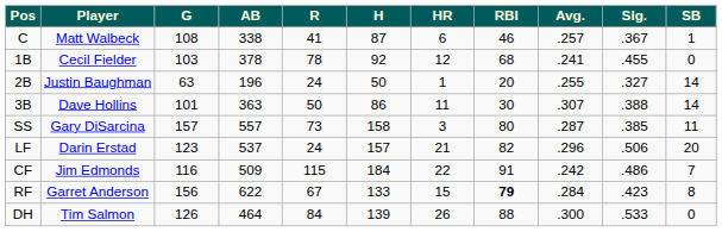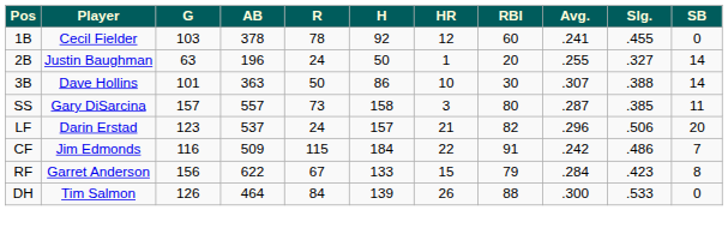- row: C | Matt Walbeck | 108 | 338 | 41 | 87 | 6 | 46 | .257 | .367 | 1
1B | RBI: 68 -> 60
3B | HR: 11 -> 10
RF | RBI: bold -> normal
